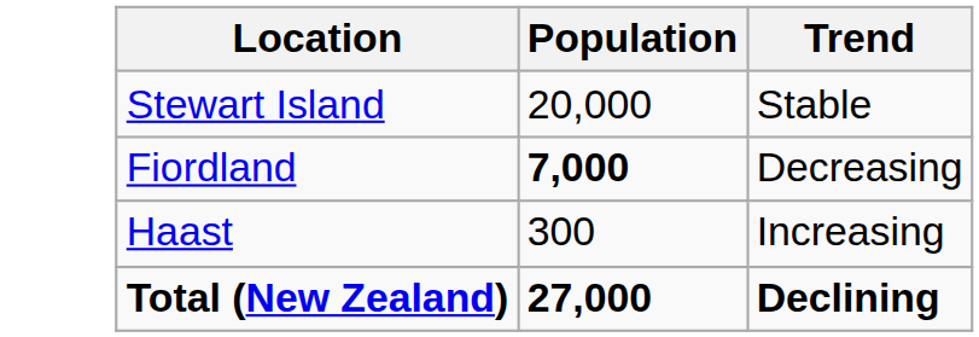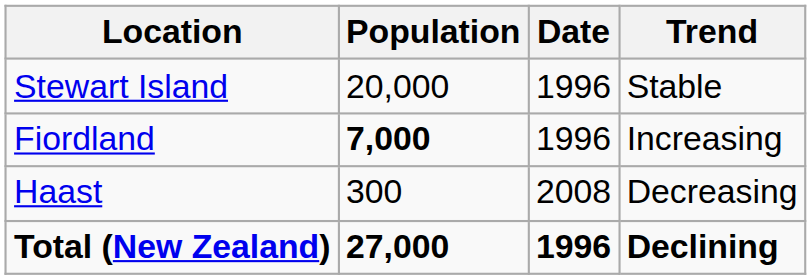+ column: Date | 1996 | 1996 | 2008 | 1996
Fiordland | Trend: Decreasing -> Increasing
Haast | Trend: Increasing -> Decreasing
